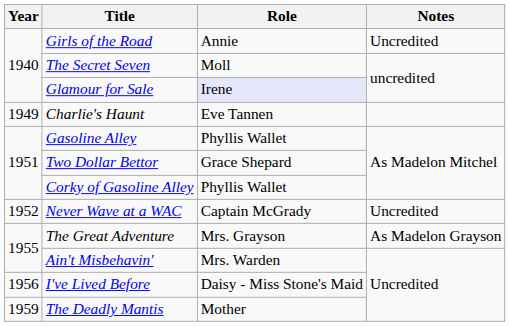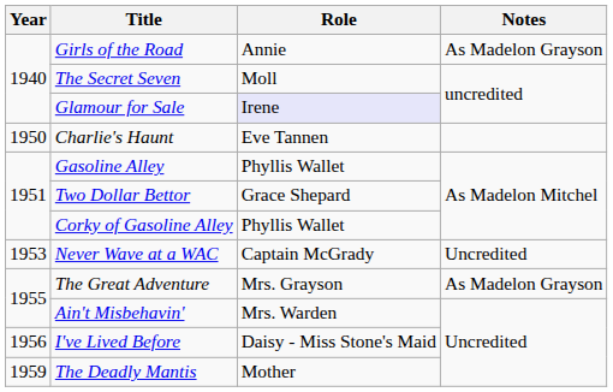Girls of the Road | Notes: Uncredited -> As Madelon Grayson
Charlie's Haunt | Year: 1949 -> 1950
Never Wave at a WAC | Year: 1952 -> 1953
